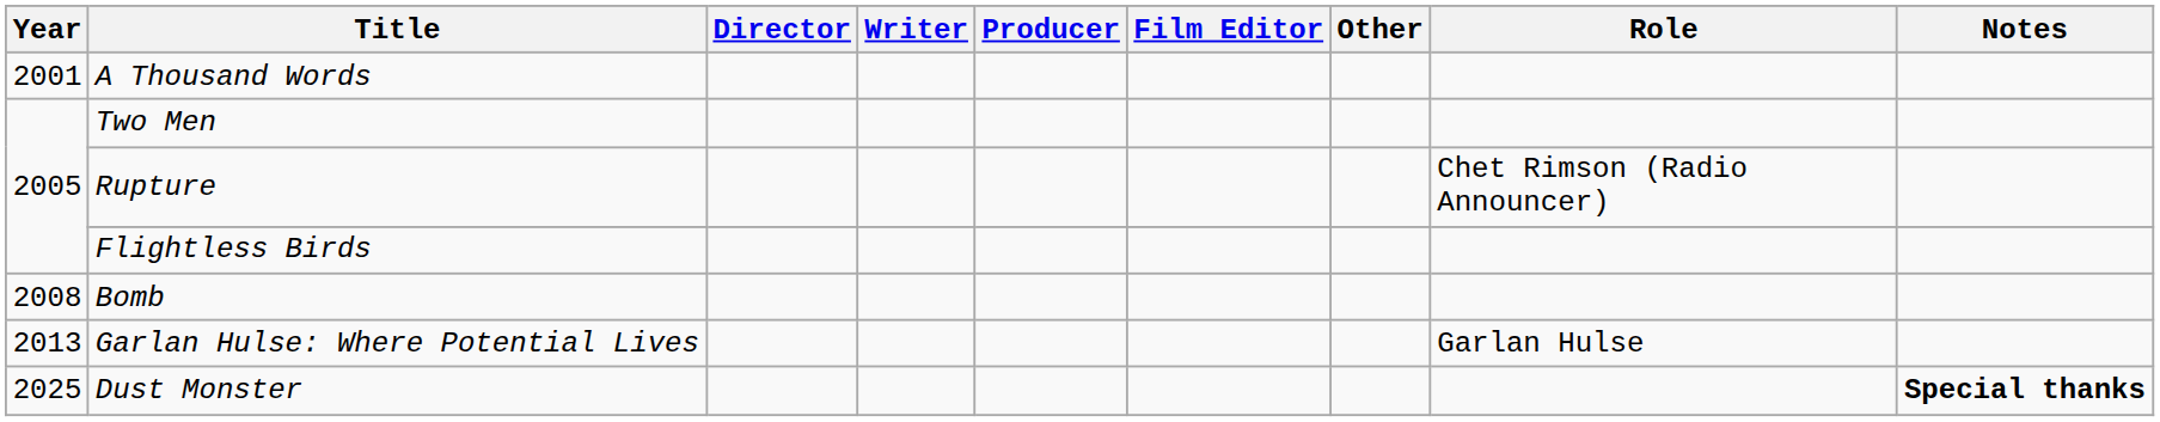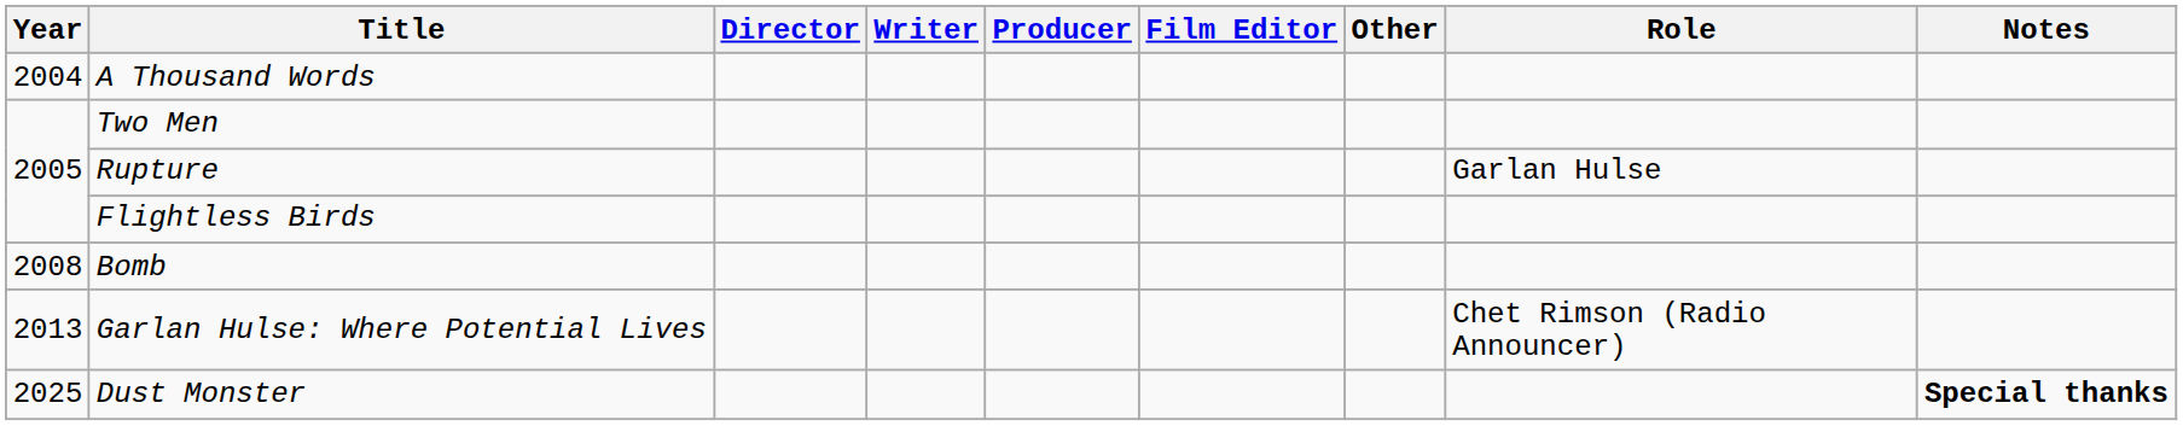A Thousand Words | Year: 2001 -> 2004
Rupture | Role: Chet Rimson (Radio Announcer) -> Garlan Hulse
Garlan Hulse: Where Potential Lives | Role: Garlan Hulse -> Chet Rimson (Radio Announcer)
